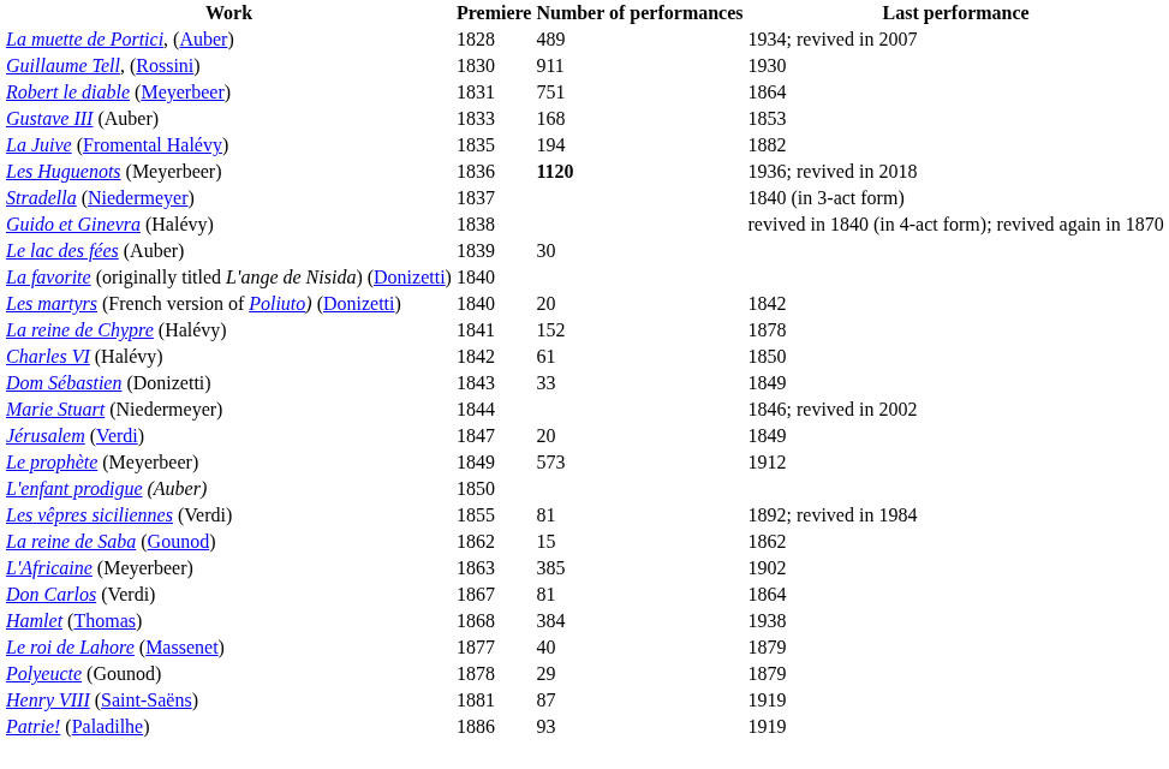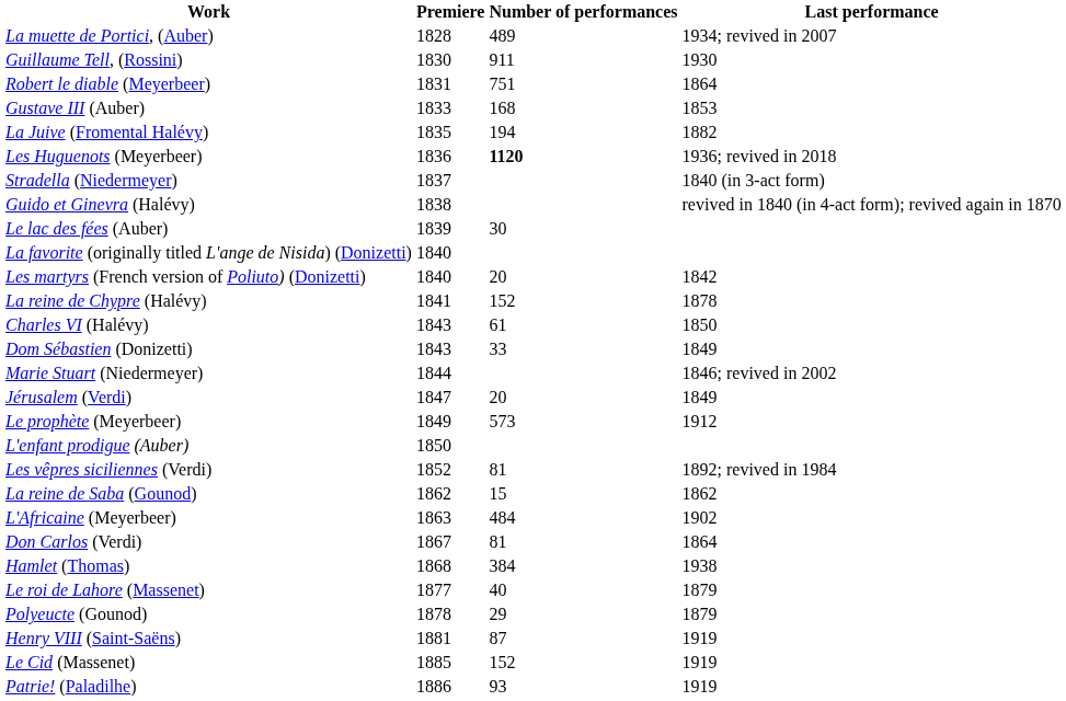Charles VI (Halévy) | Premiere: 1842 -> 1843
Les vêpres siciliennes (Verdi) | Premiere: 1855 -> 1852
L'Africaine (Meyerbeer) | Number of performances: 385 -> 484
+ row: Le Cid (Massenet) | 1885 | 152 | 1919
